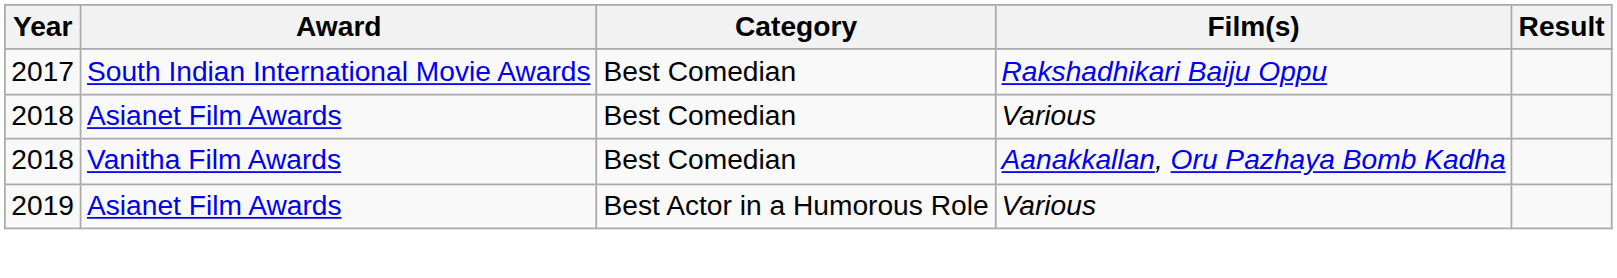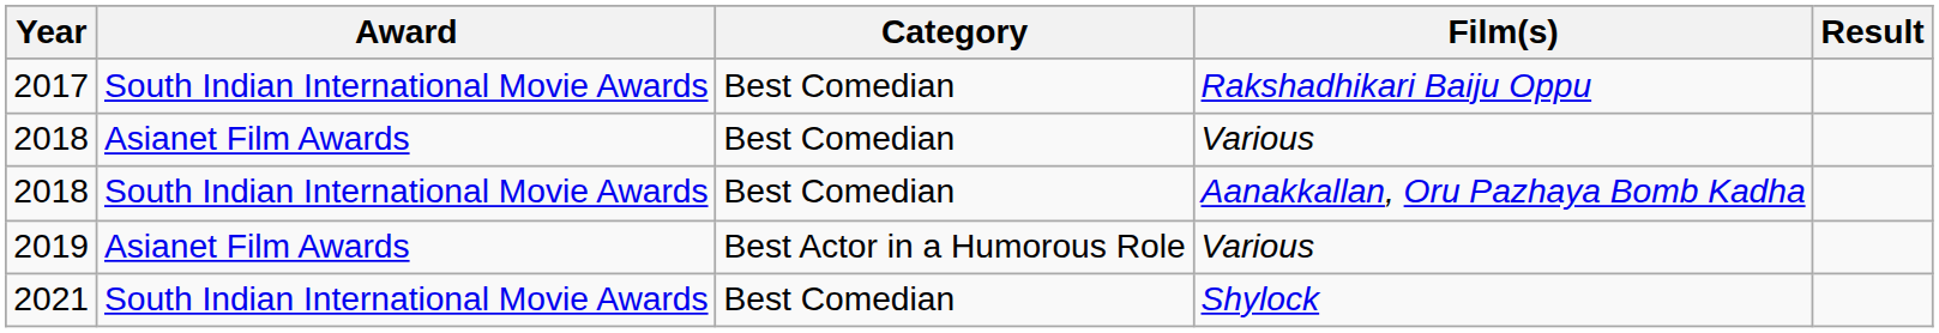2018 / Aanakkallan, Oru Pazhaya Bomb Kadha | Award: Vanitha Film Awards -> South Indian International Movie Awards
+ row: 2021 | South Indian International Movie Awards | Best Comedian | Shylock
